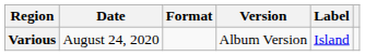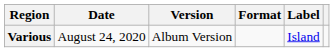columns swapped: Version <-> Format
